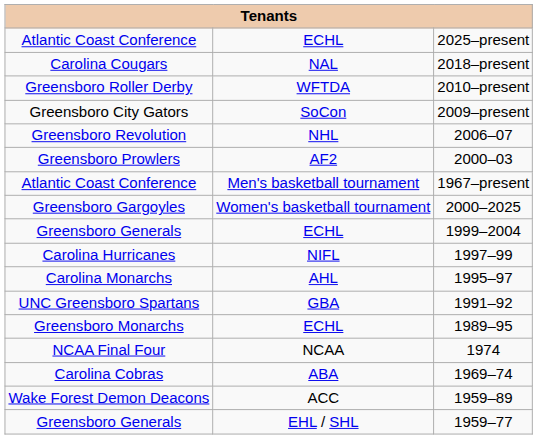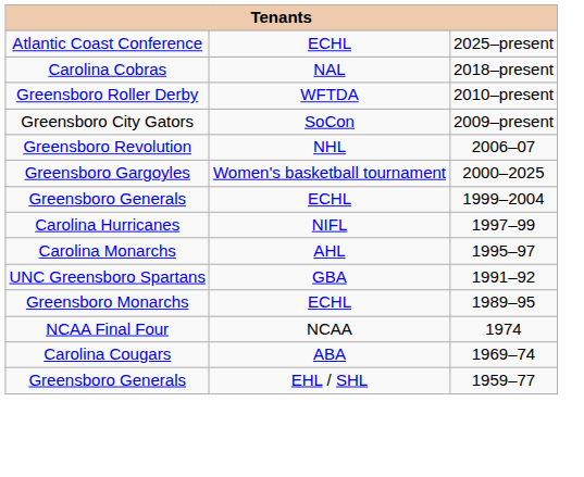2018–present | column 1: Carolina Cougars -> Carolina Cobras
- row: Greensboro Prowlers | AF2 | 2000–03
- row: Atlantic Coast Conference | Men's basketball tournament | 1967–present
1969–74 | column 1: Carolina Cobras -> Carolina Cougars
- row: Wake Forest Demon Deacons | ACC | 1959–89
